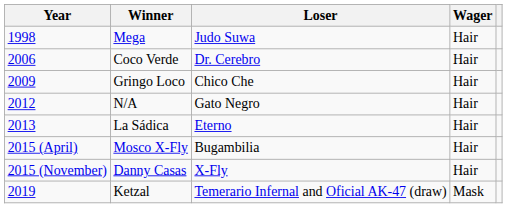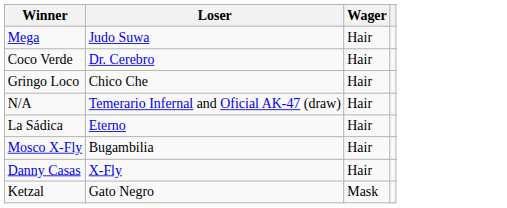- column: Year | 1998 | 2006 | 2009 | 2012 | 2013 | 2015 (April) | 2015 (November) | 2019
N/A | Loser: Gato Negro -> Temerario Infernal and Oficial AK-47 (draw)
Ketzal | Loser: Temerario Infernal and Oficial AK-47 (draw) -> Gato Negro
